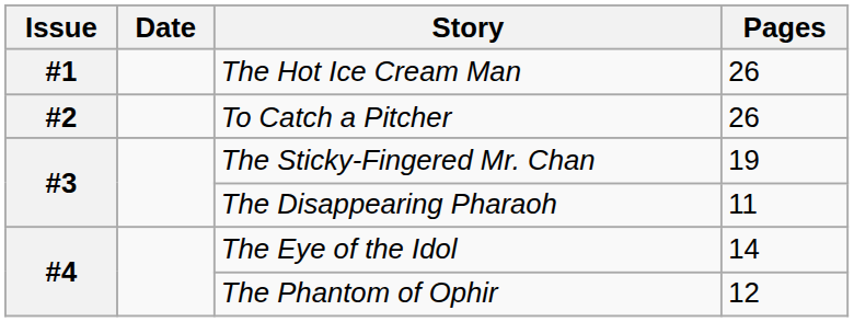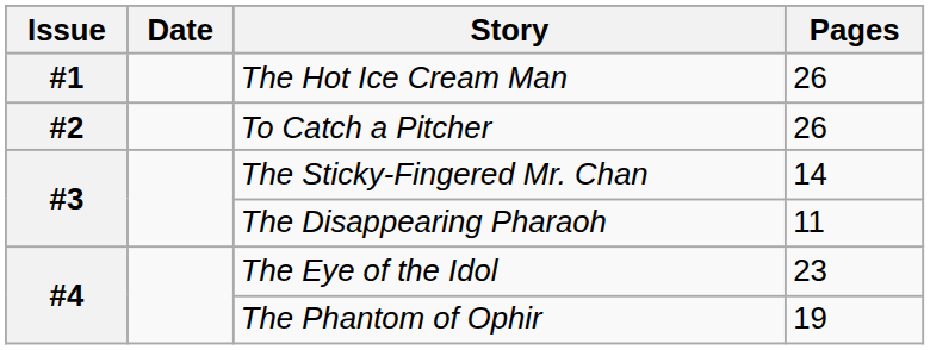The Sticky-Fingered Mr. Chan | Pages: 19 -> 14
The Eye of the Idol | Pages: 14 -> 23
The Phantom of Ophir | Pages: 12 -> 19
